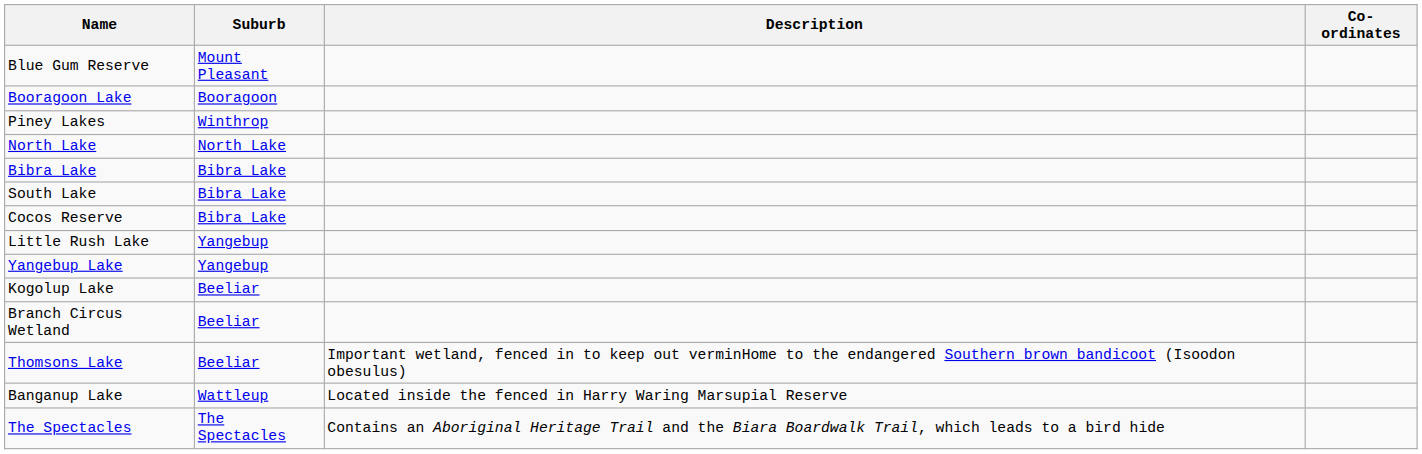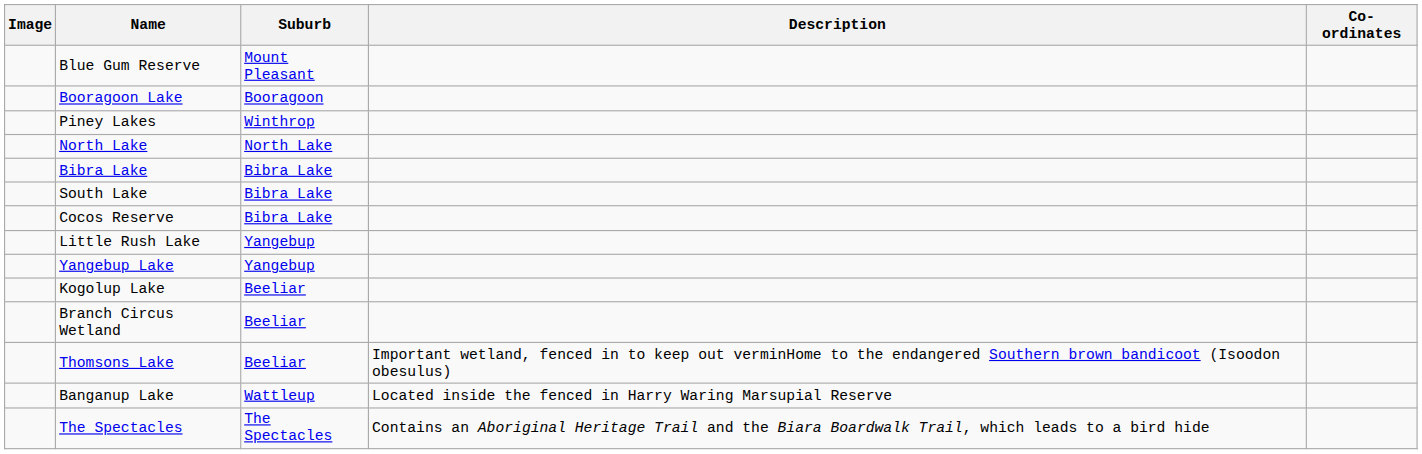+ column: Image
